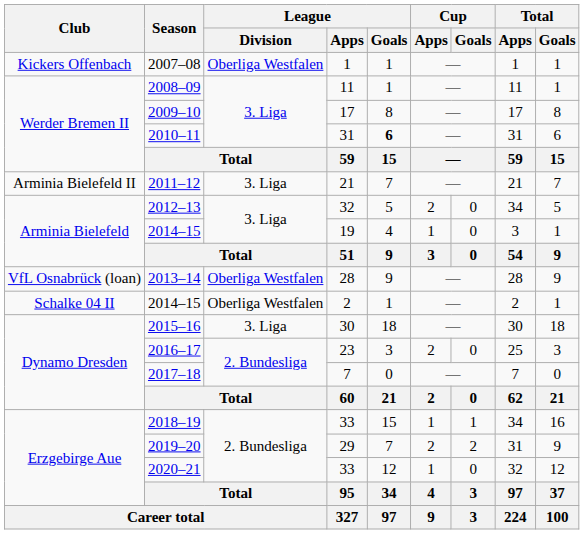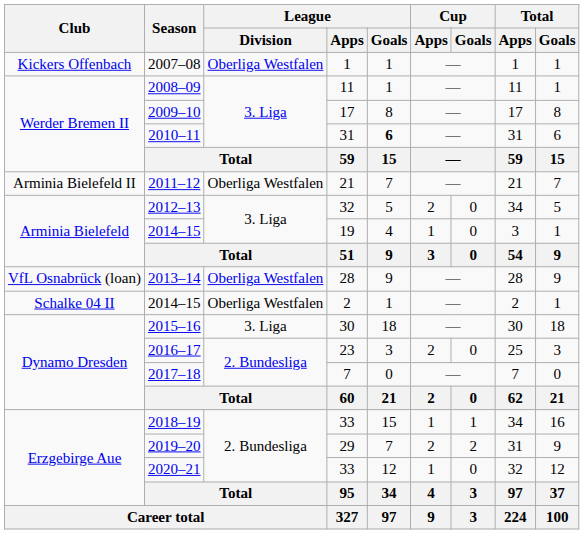2011–12 | League / Division: 3. Liga -> Oberliga Westfalen
